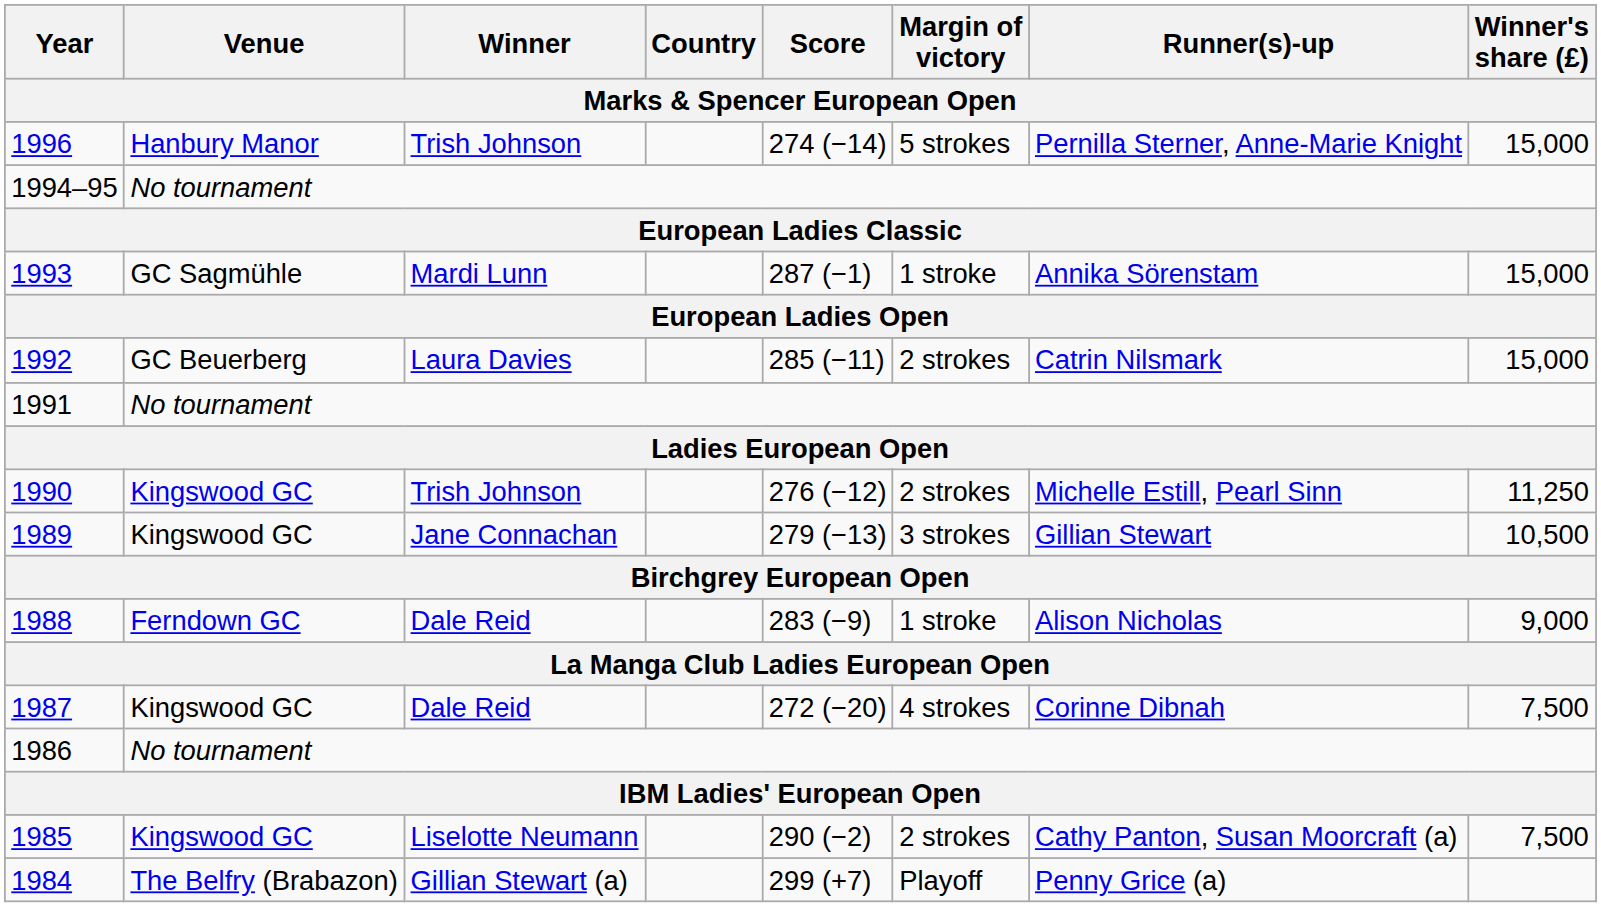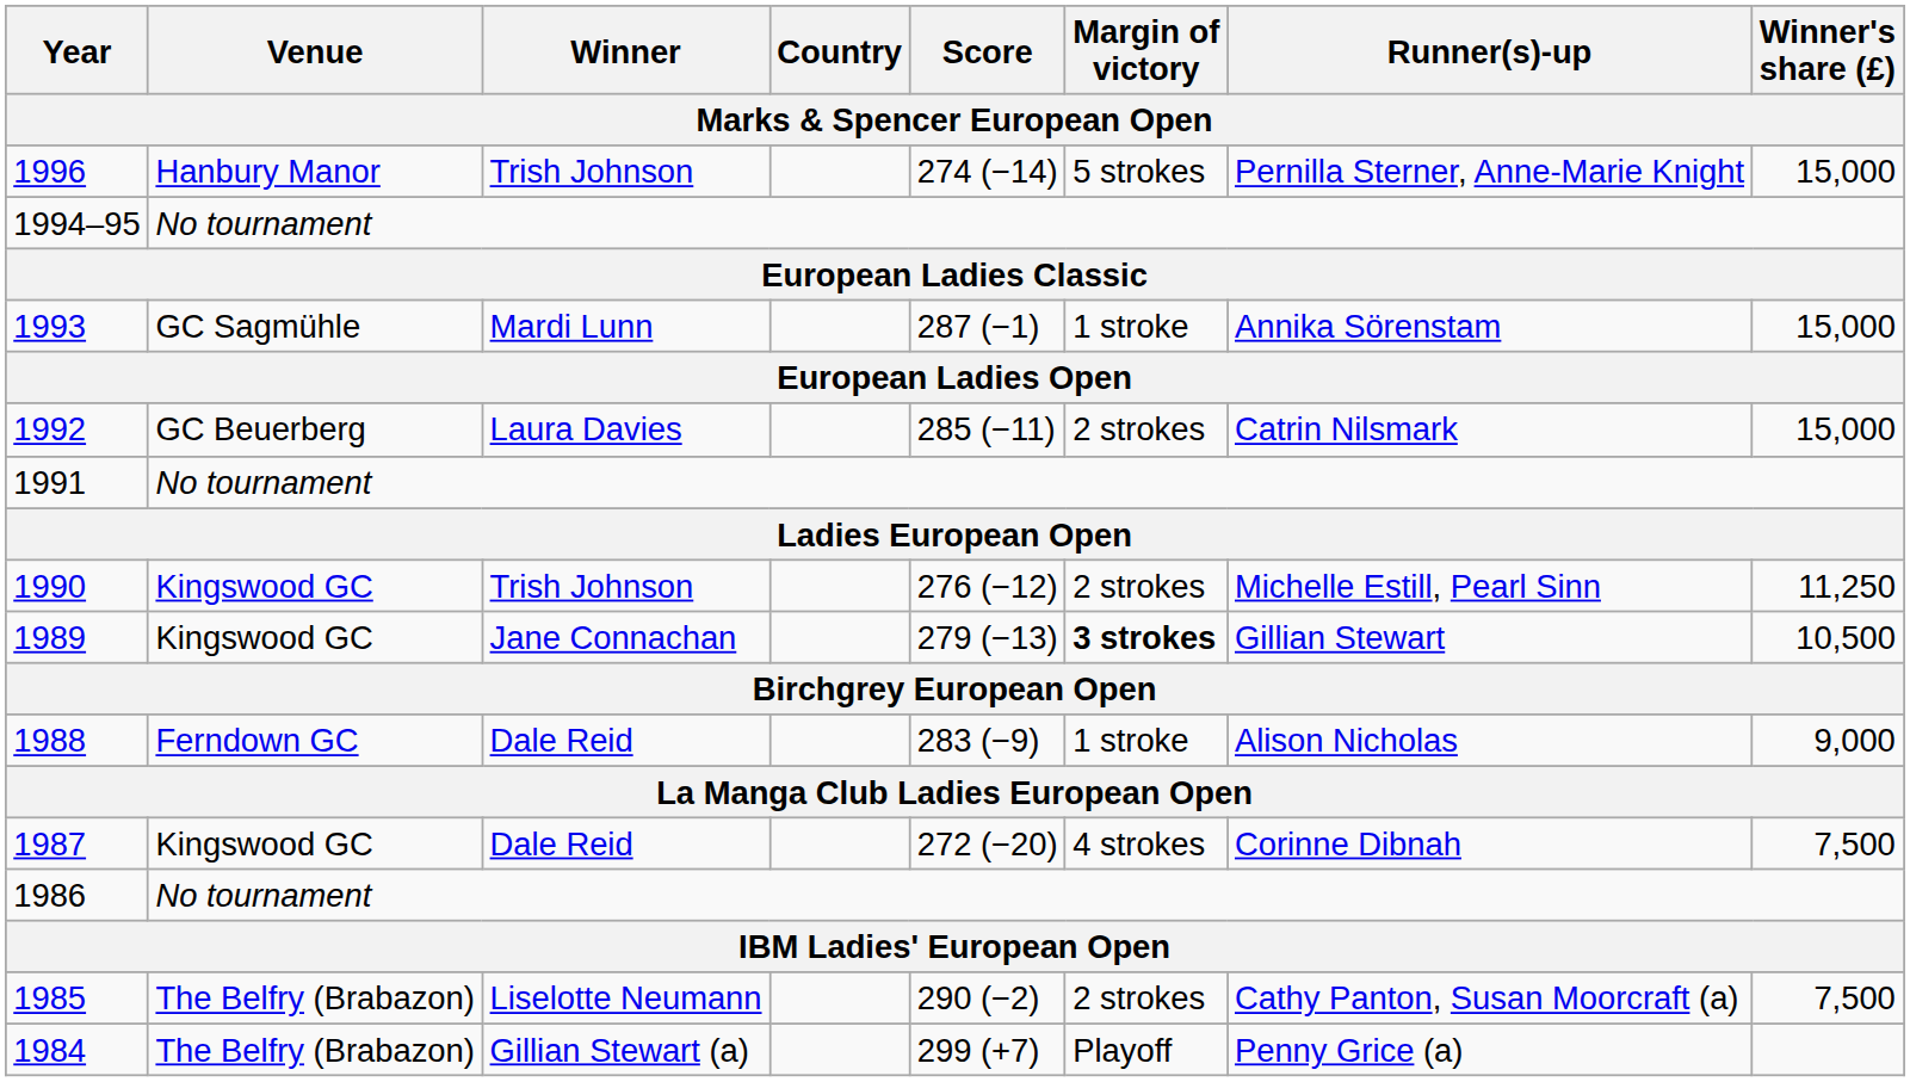1989 | Margin of victory: normal -> bold
1985 | Venue: Kingswood GC -> The Belfry (Brabazon)
